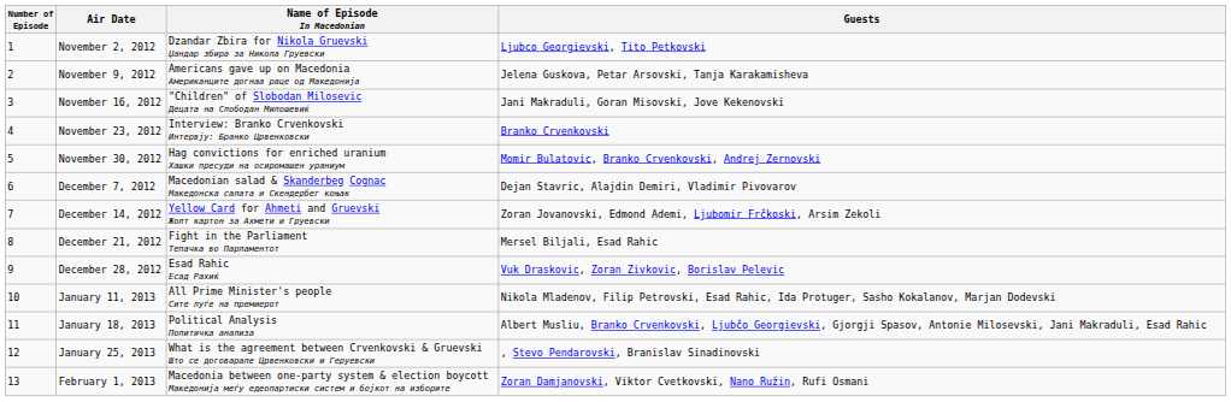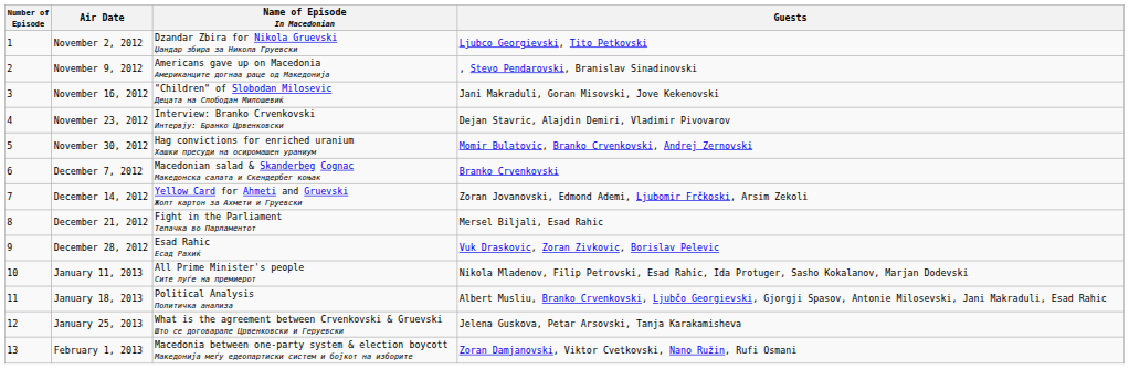November 9, 2012 | Guests: Jelena Guskova, Petar Arsovski, Tanja Karakamisheva -> , Stevo Pendarovski, Branislav Sinadinovski
November 23, 2012 | Guests: Branko Crvenkovski -> Dejan Stavric, Alajdin Demiri, Vladimir Pivovarov
December 7, 2012 | Guests: Dejan Stavric, Alajdin Demiri, Vladimir Pivovarov -> Branko Crvenkovski
January 25, 2013 | Guests: , Stevo Pendarovski, Branislav Sinadinovski -> Jelena Guskova, Petar Arsovski, Tanja Karakamisheva
